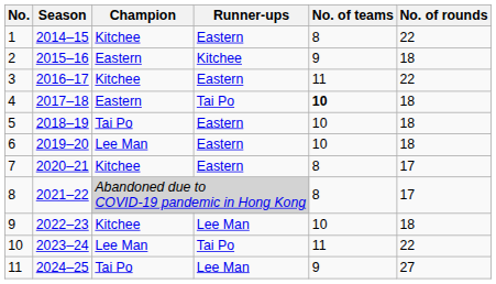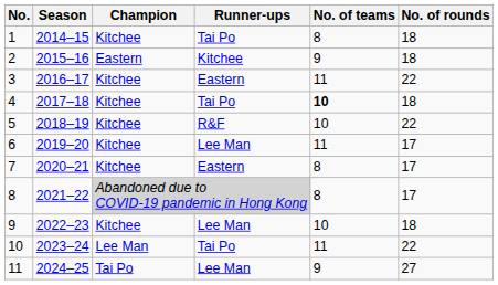1 | Runner-ups: Eastern -> Tai Po
1 | No. of rounds: 22 -> 18
4 | Champion: Eastern -> Kitchee
5 | Champion: Tai Po -> Kitchee
5 | Runner-ups: Eastern -> R&F
5 | No. of rounds: 18 -> 22
6 | Champion: Lee Man -> Kitchee
6 | Runner-ups: Eastern -> Lee Man
6 | No. of teams: 10 -> 11
6 | No. of rounds: 18 -> 17
